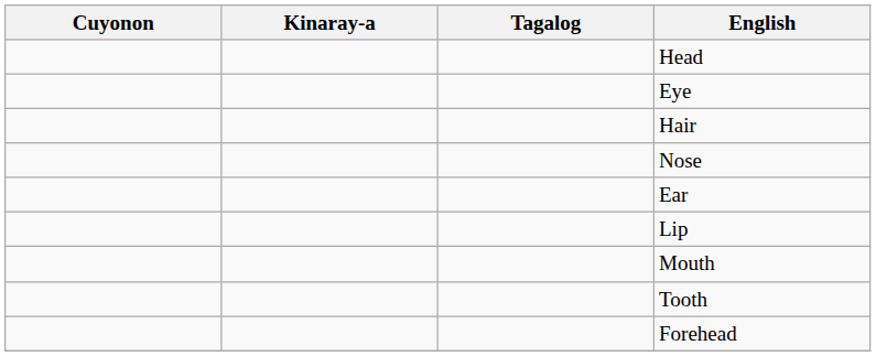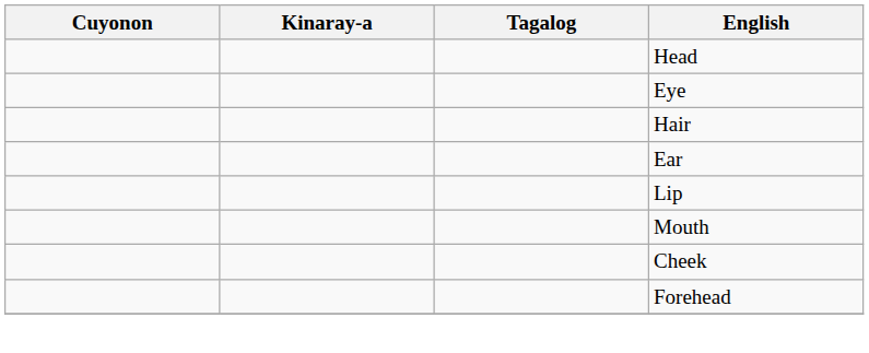- row: Nose
- row: Tooth
+ row: Cheek
